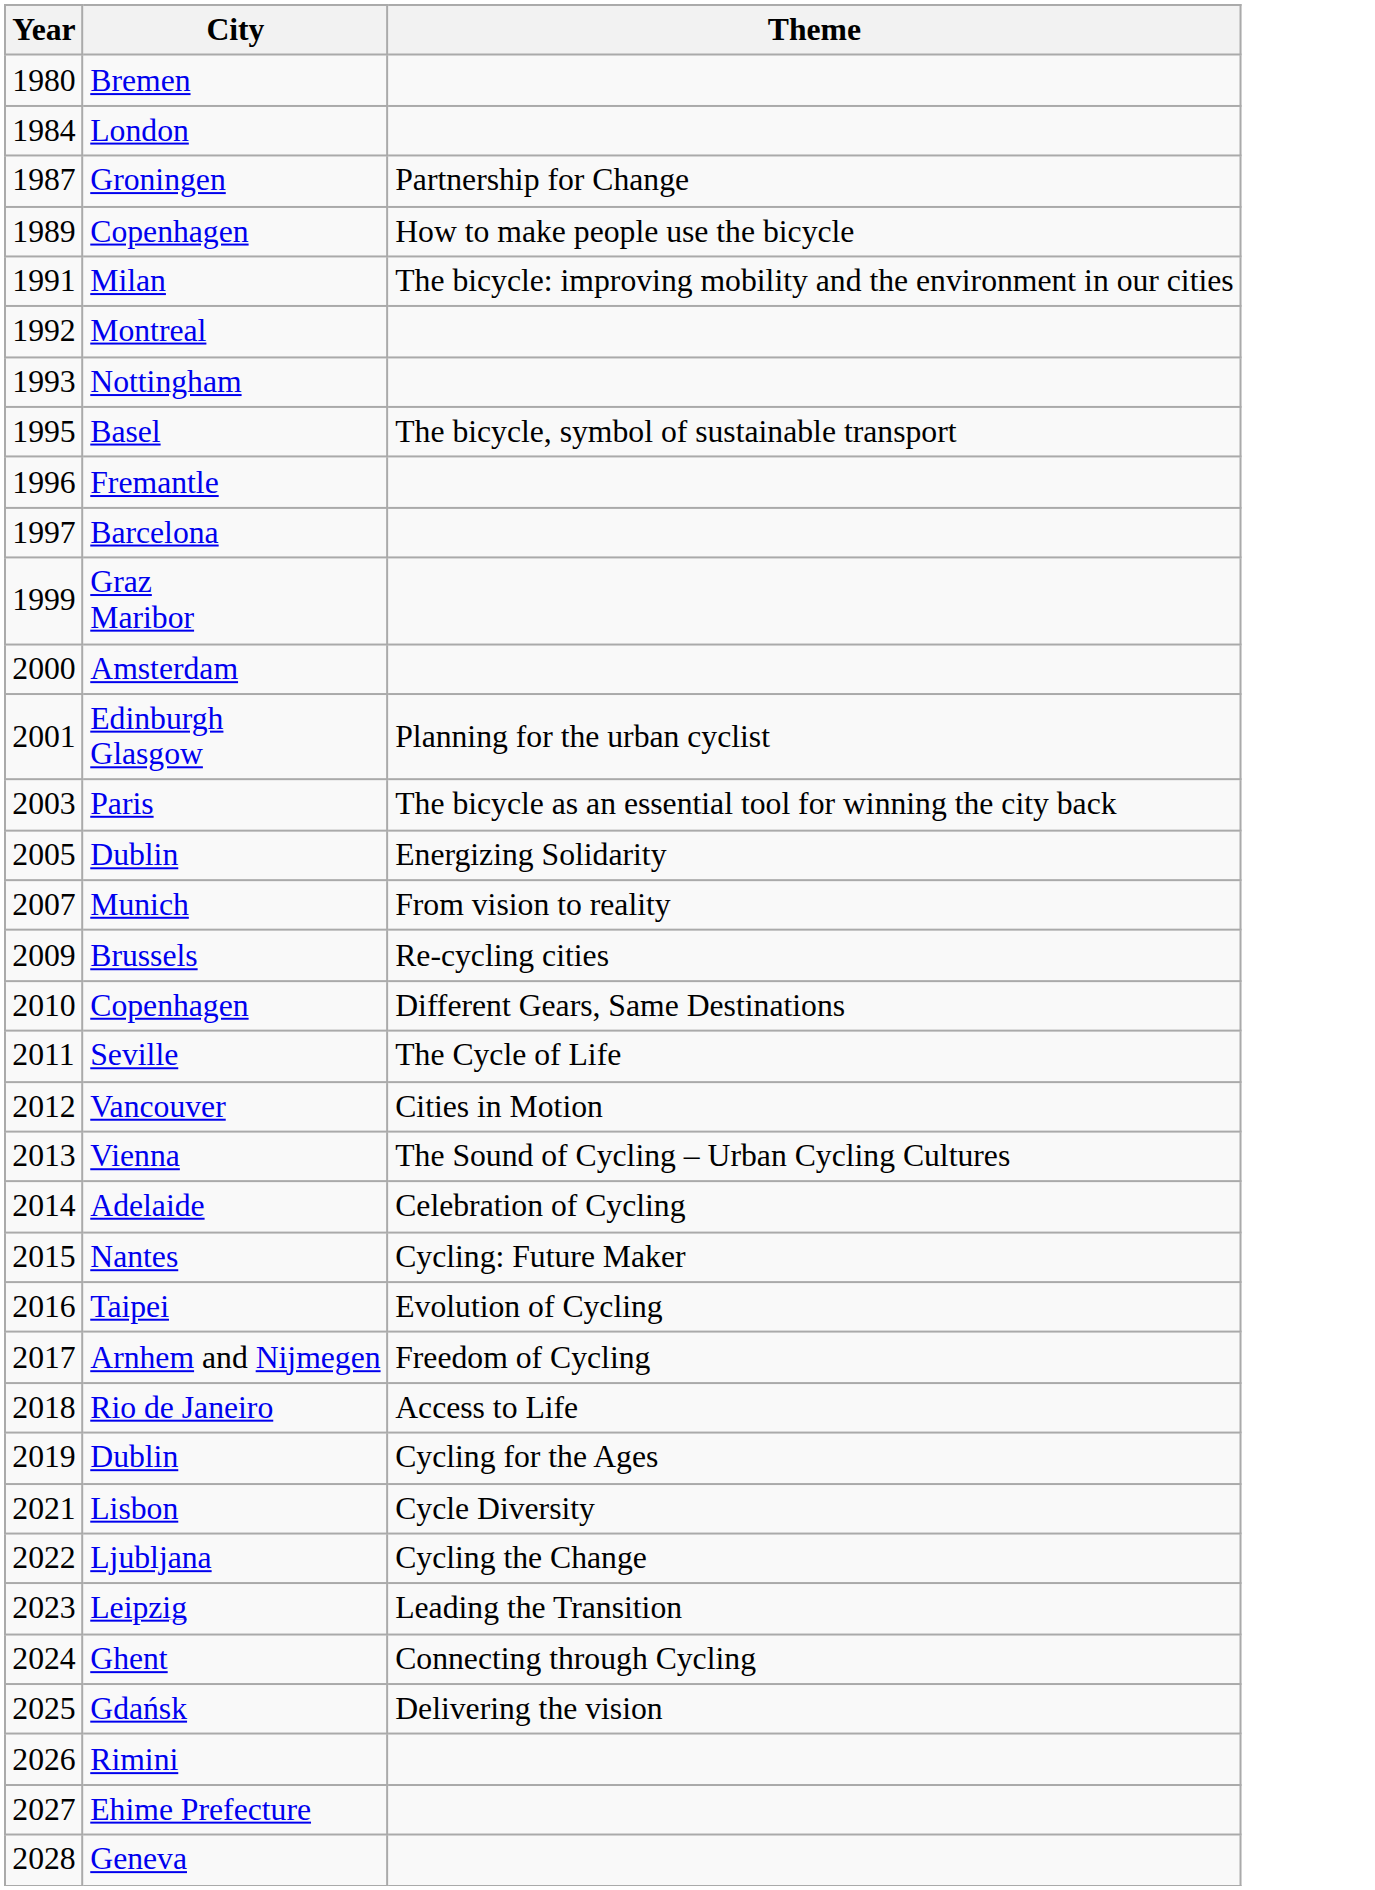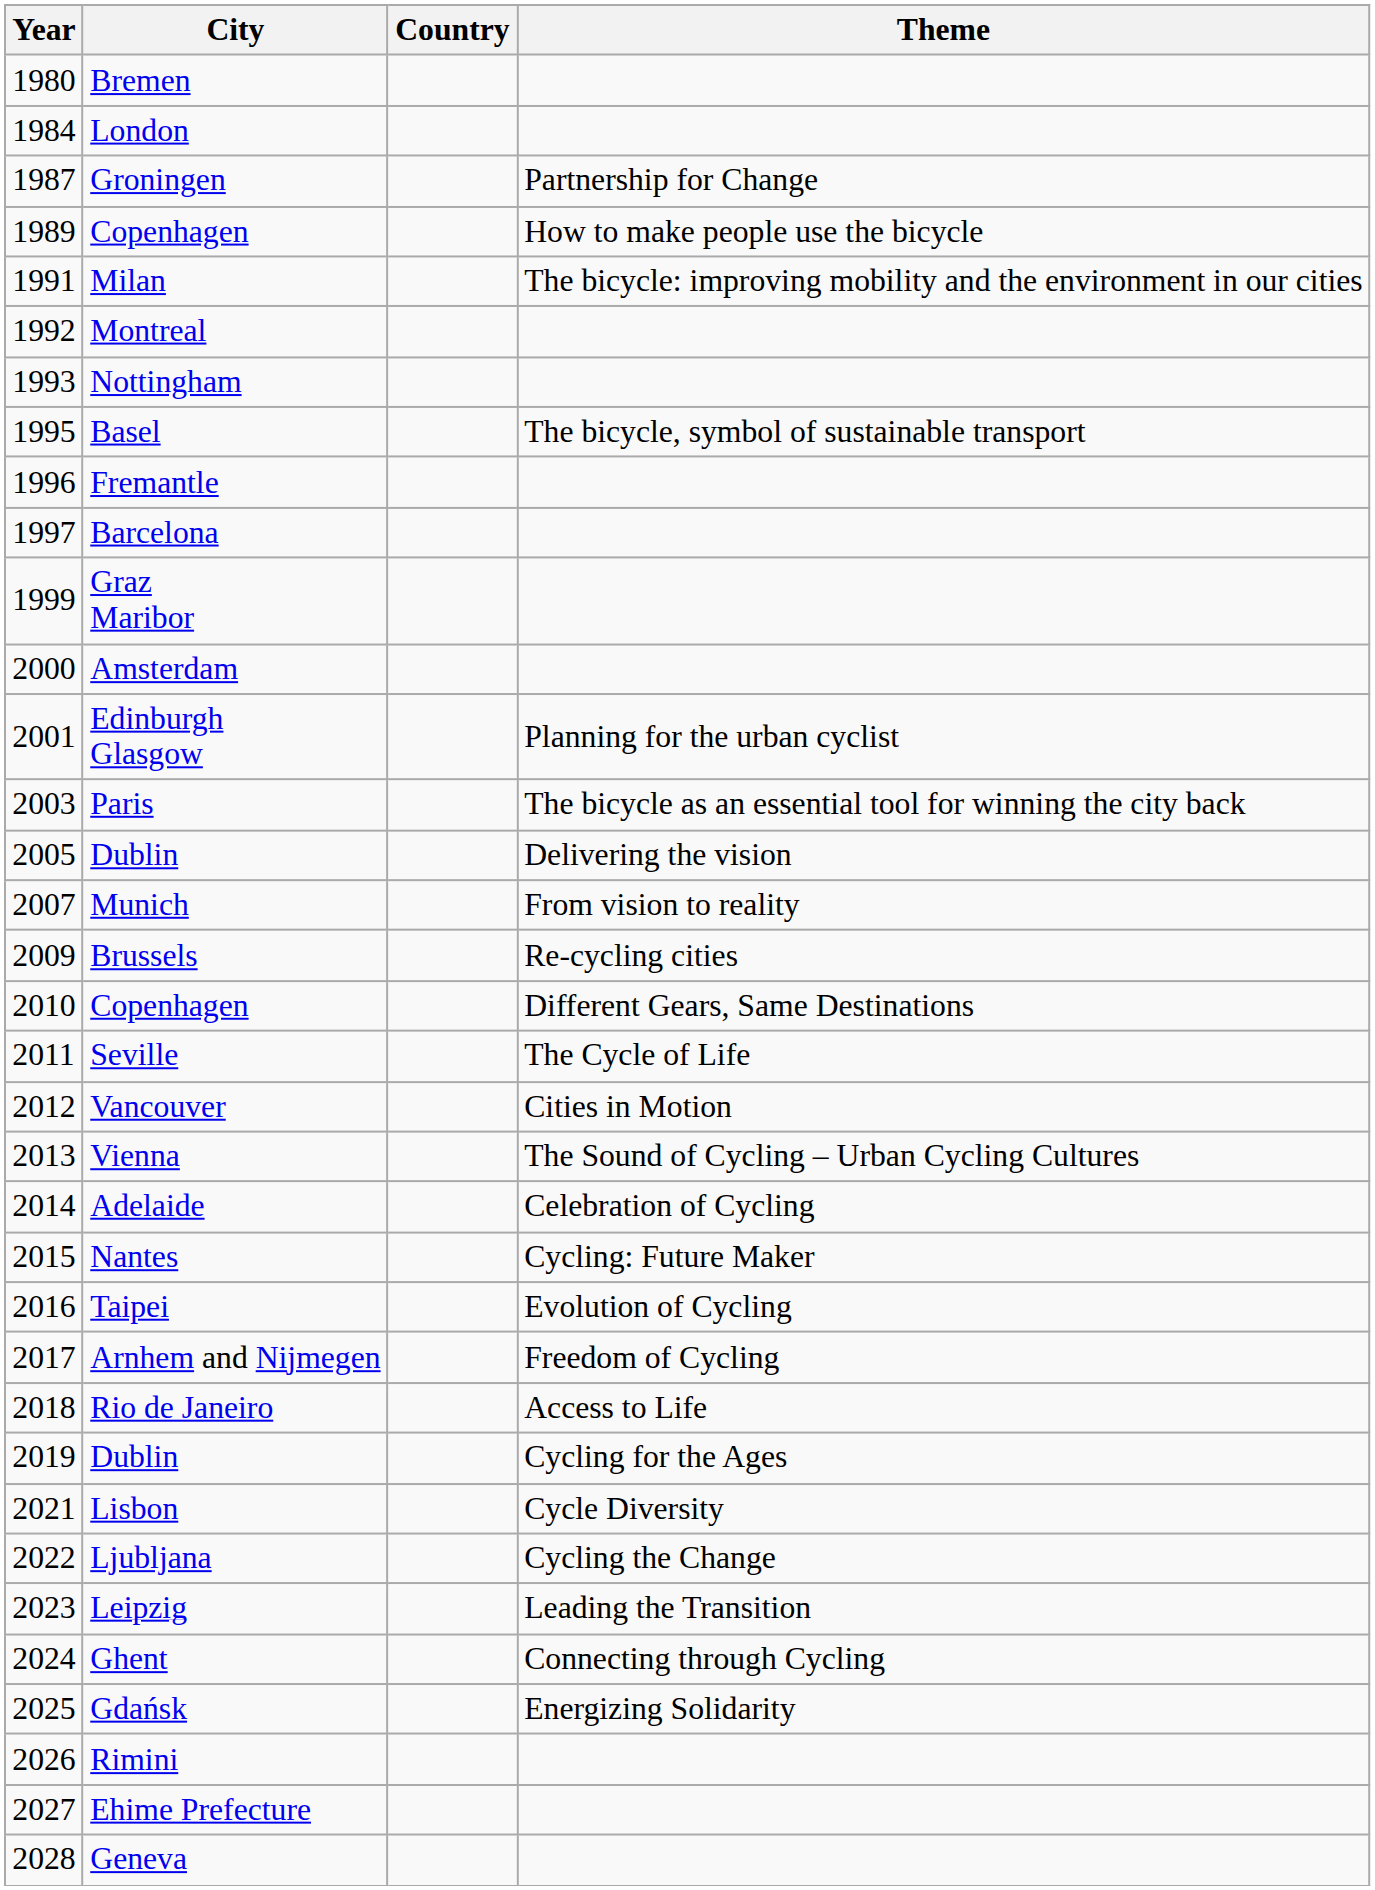+ column: Country
2005 / Dublin | Theme: Energizing Solidarity -> Delivering the vision
Gdańsk | Theme: Delivering the vision -> Energizing Solidarity
